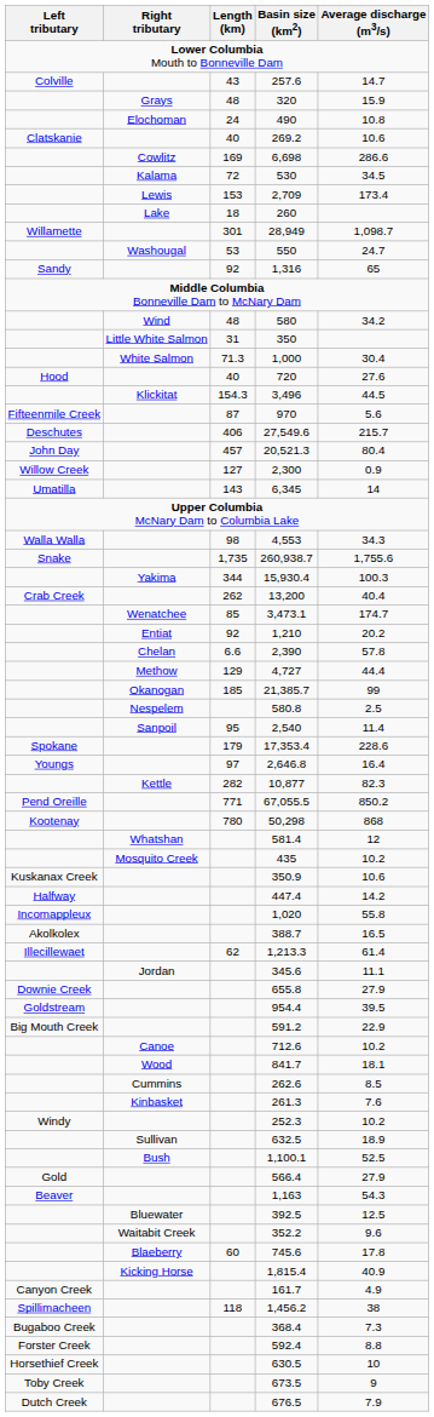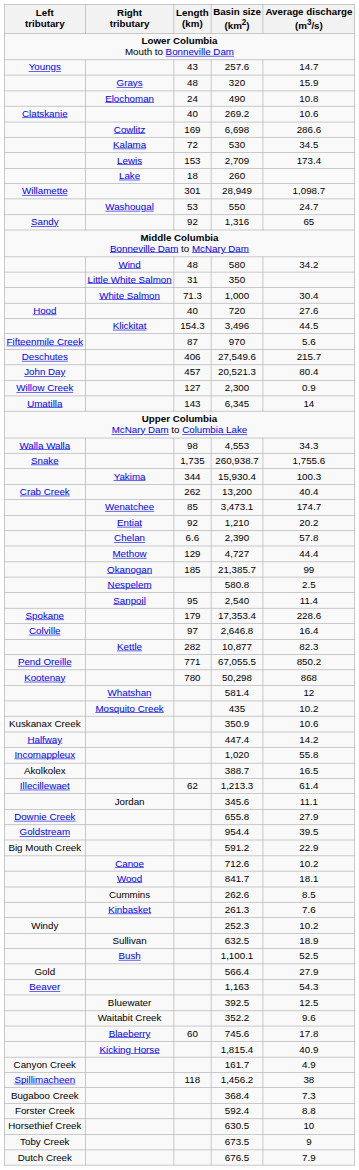257.6 | Left tributary: Colville -> Youngs
2,646.8 | Left tributary: Youngs -> Colville
